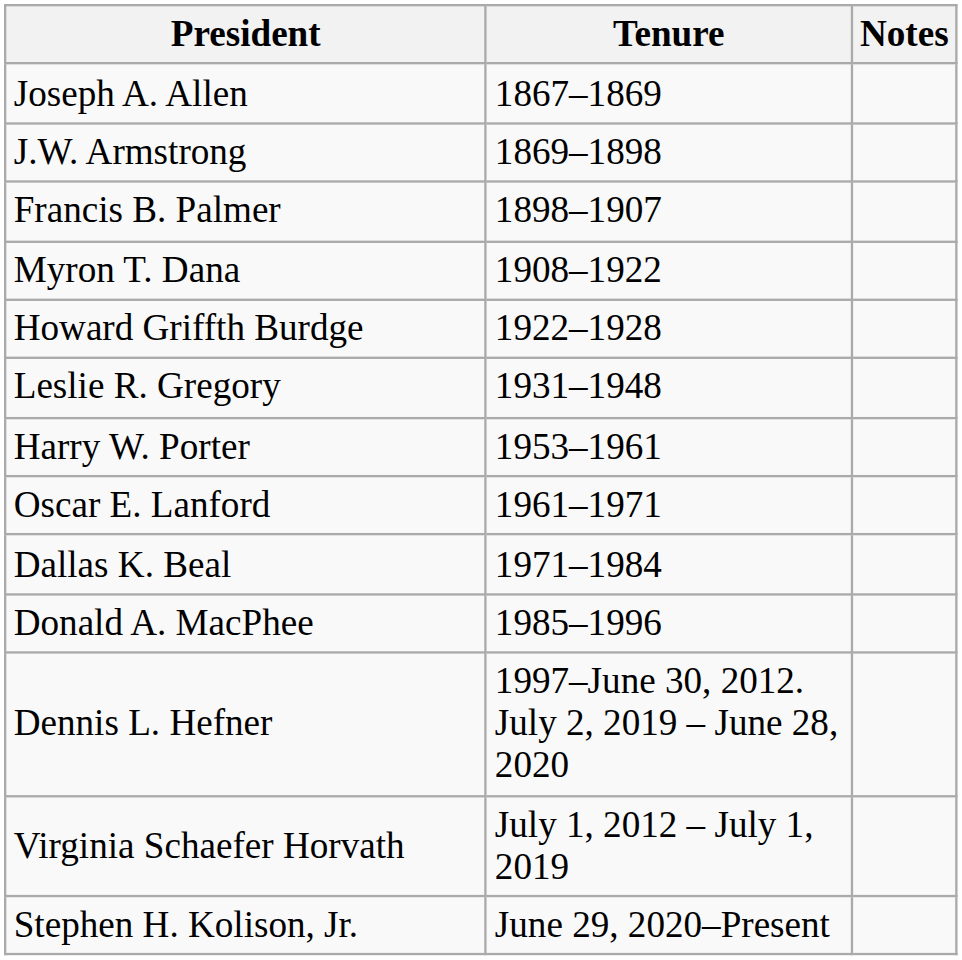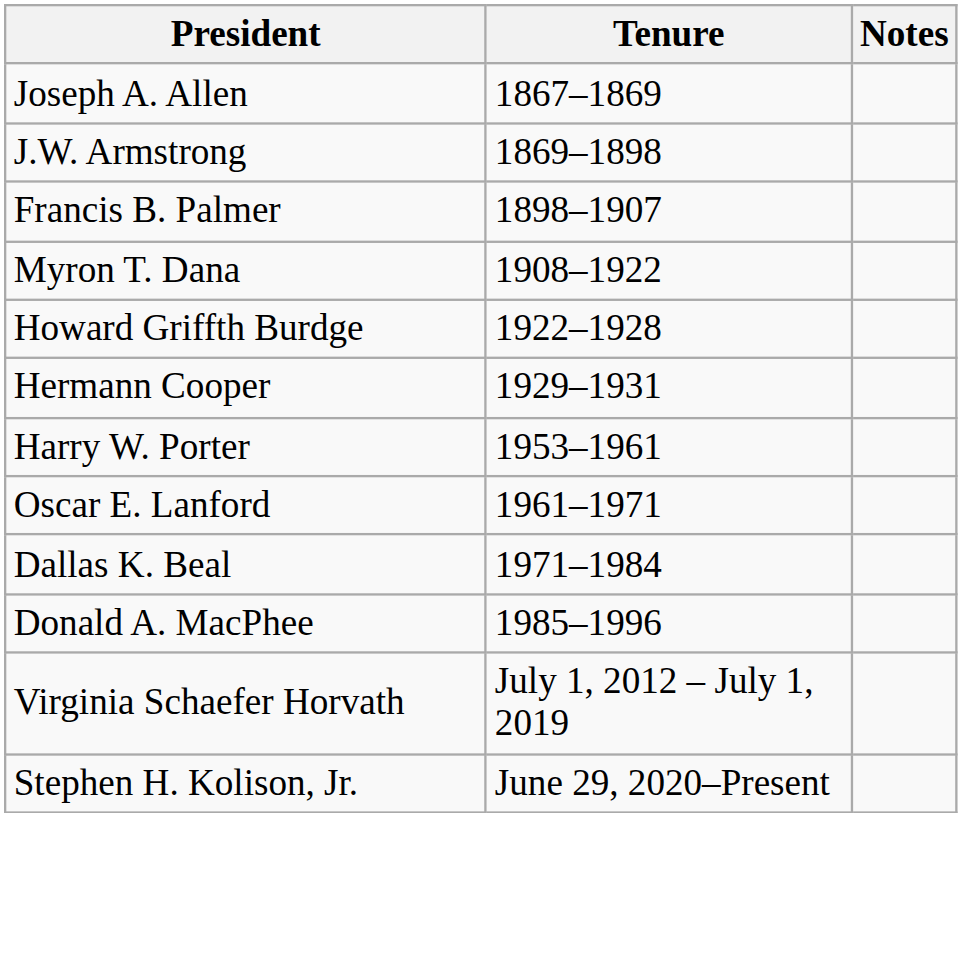+ row: Hermann Cooper | 1929–1931
- row: Leslie R. Gregory | 1931–1948
- row: Dennis L. Hefner | 1997–June 30, 2012. July 2, 2019 – June 28, 2020
